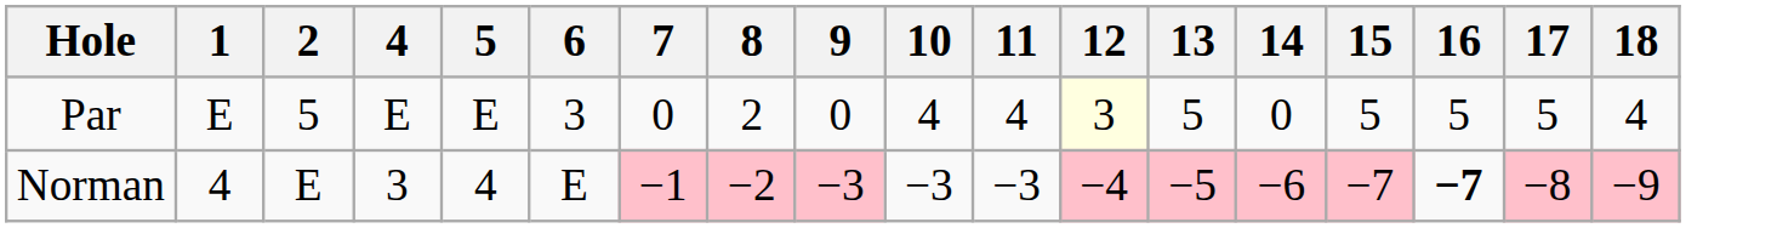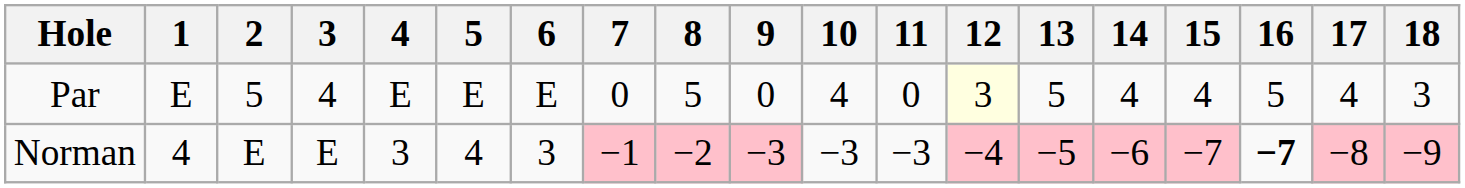+ column: 3 | 4 | E
Par | 6: 3 -> E
Par | 8: 2 -> 5
Par | 11: 4 -> 0
Par | 14: 0 -> 4
Par | 15: 5 -> 4
Par | 17: 5 -> 4
Par | 18: 4 -> 3
Norman | 6: E -> 3
